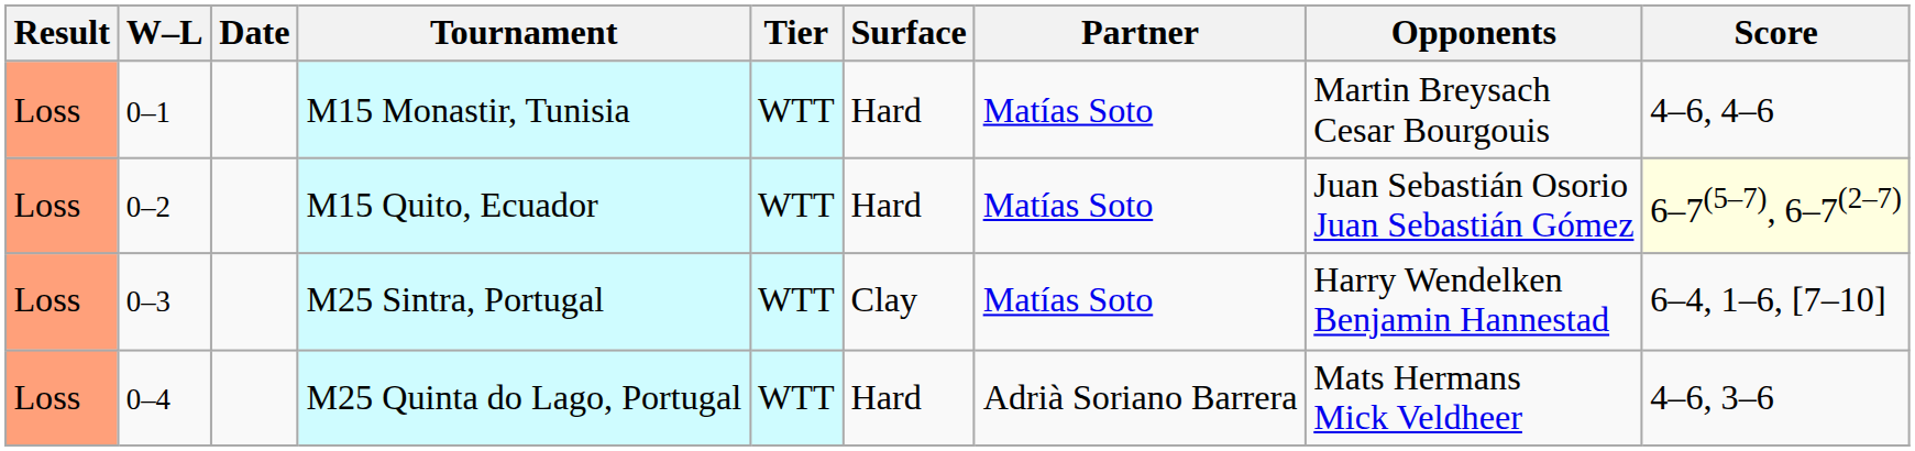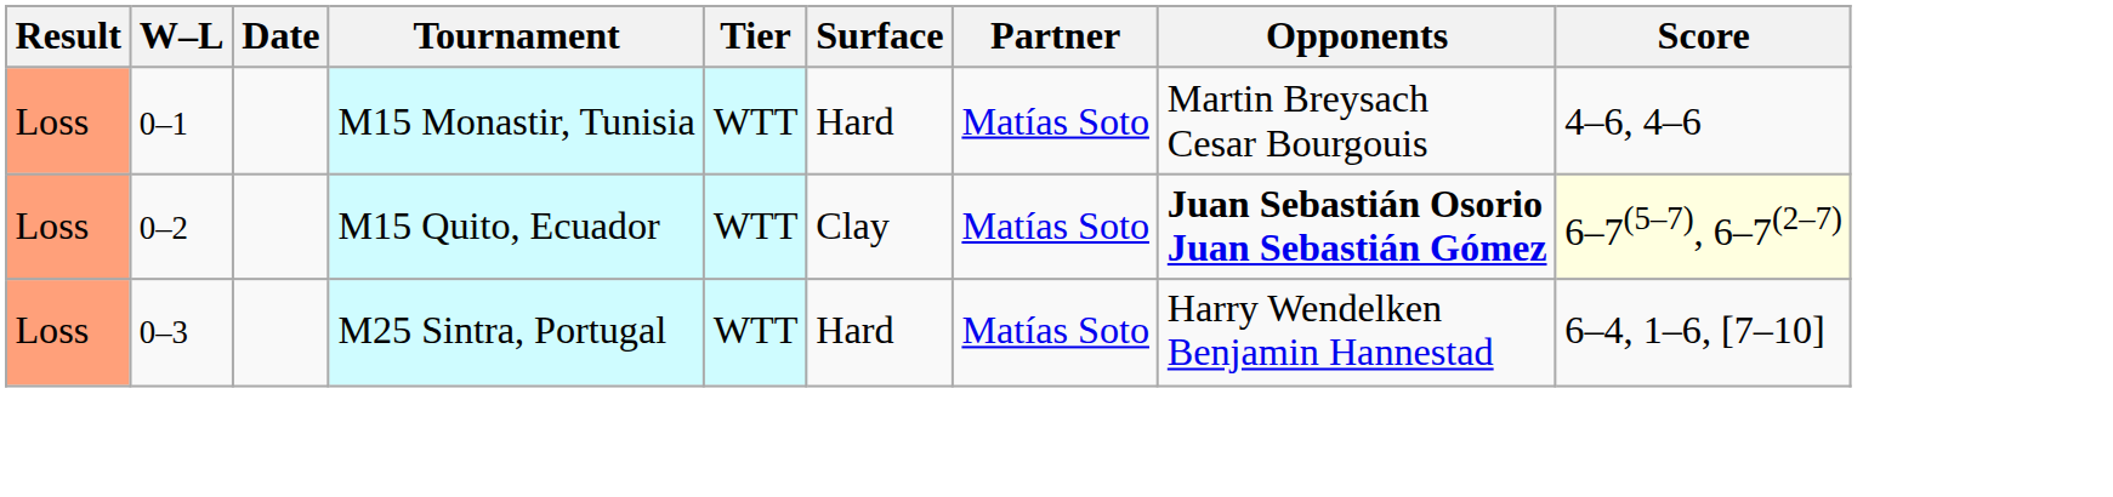M15 Quito, Ecuador | Surface: Hard -> Clay
M15 Quito, Ecuador | Opponents: normal -> bold
M25 Sintra, Portugal | Surface: Clay -> Hard
- row: Loss | 0–4 | M25 Quinta do Lago, Portugal | WTT | Hard | Adrià Soriano Barrera | Mats Hermans Mick Veldheer | 4–6, 3–6
